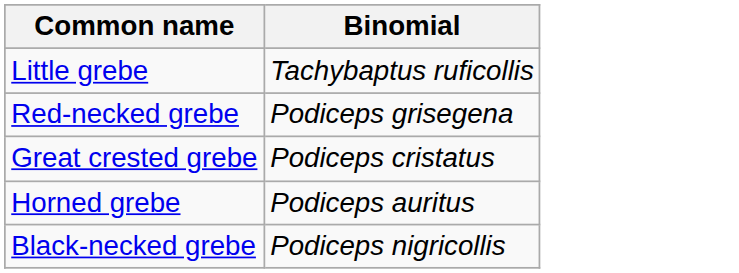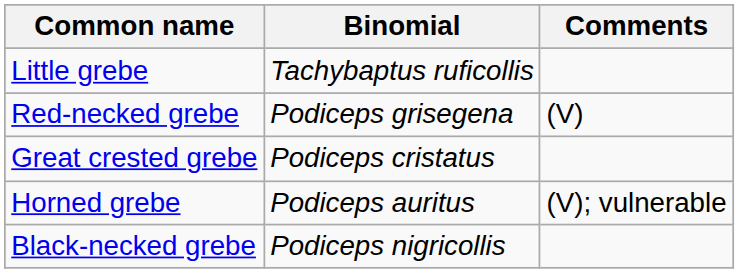+ column: Comments | (V) | (V); vulnerable
